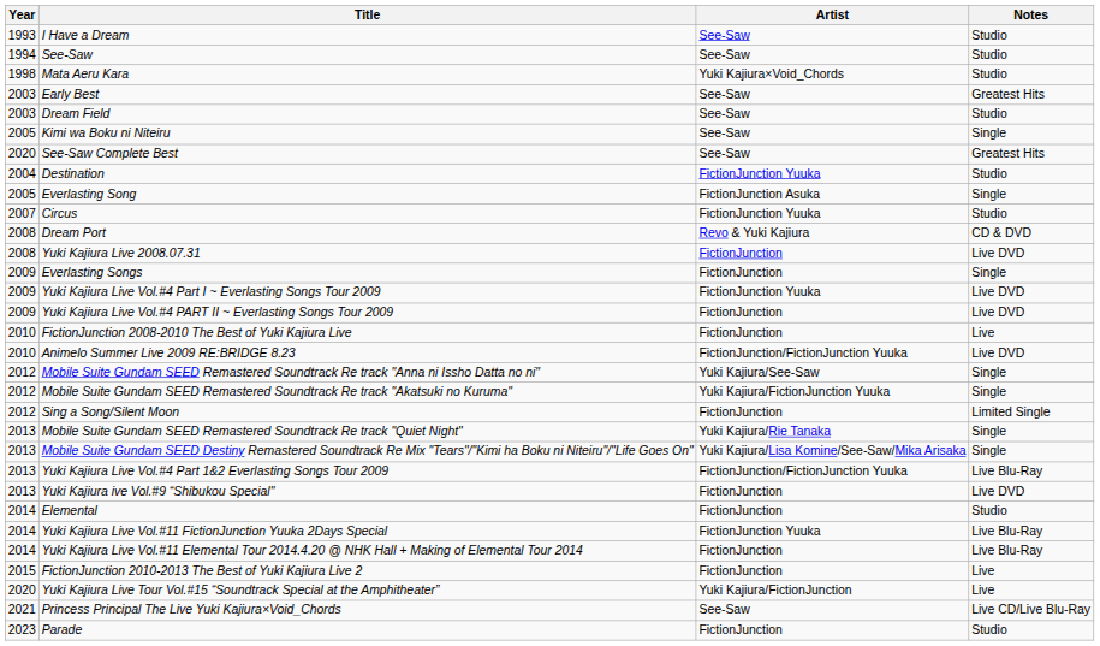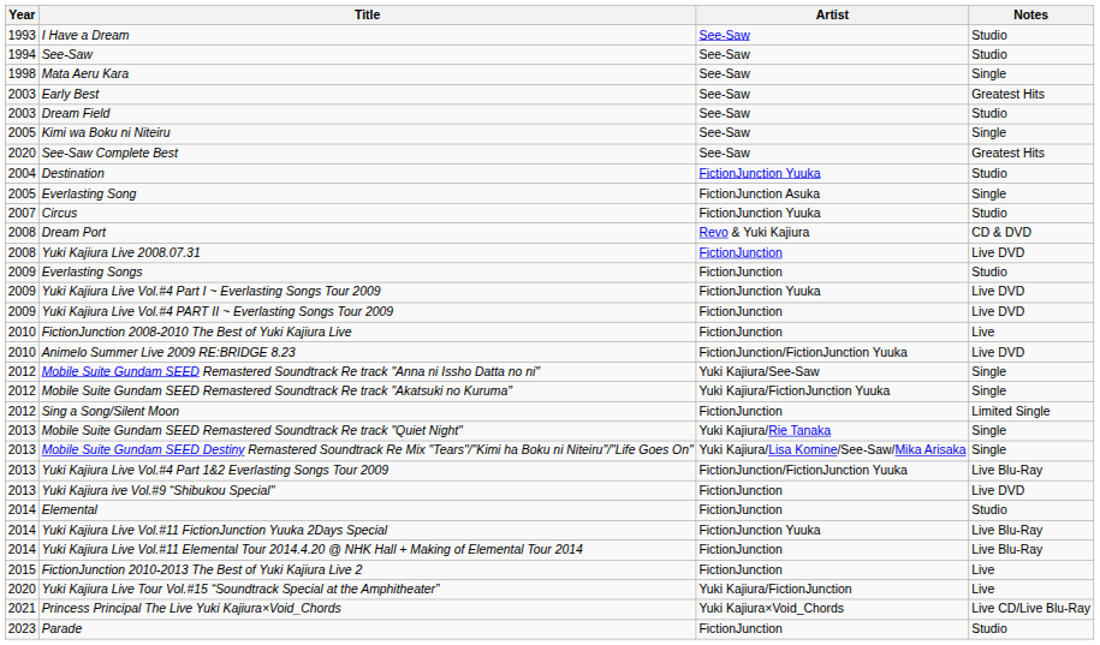Mata Aeru Kara | Artist: Yuki Kajiura×Void_Chords -> See-Saw
Mata Aeru Kara | Notes: Studio -> Single
Everlasting Songs | Notes: Single -> Studio
Princess Principal The Live Yuki Kajiura×Void_Chords | Artist: See-Saw -> Yuki Kajiura×Void_Chords
